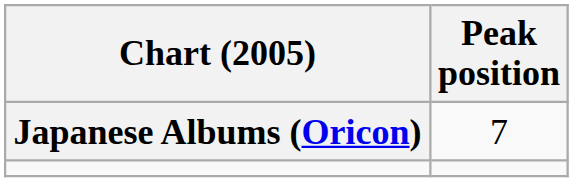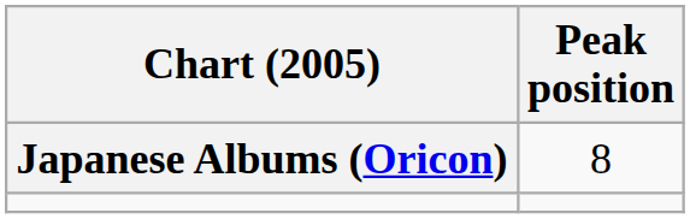Japanese Albums (Oricon) | Peak position: 7 -> 8
